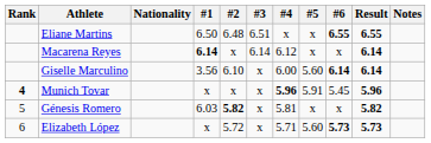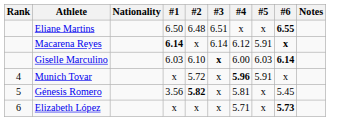- column: Result | 6.55 | 6.14 | 6.14 | 5.96 | 5.82 | 5.73
Macarena Reyes | #5: x -> 5.91
Macarena Reyes | #6: normal -> bold
Giselle Marculino | #1: 3.56 -> 6.03
Giselle Marculino | #3: normal -> bold
Giselle Marculino | #5: 5.60 -> 6.03
Munich Tovar | Rank: bold -> normal
Munich Tovar | #2: x -> 5.72
Munich Tovar | #6: 5.45 -> x
Génesis Romero | #1: 6.03 -> 3.56
Génesis Romero | #6: x -> 5.45
Elizabeth López | #2: 5.72 -> x
Elizabeth López | #5: 5.60 -> x
